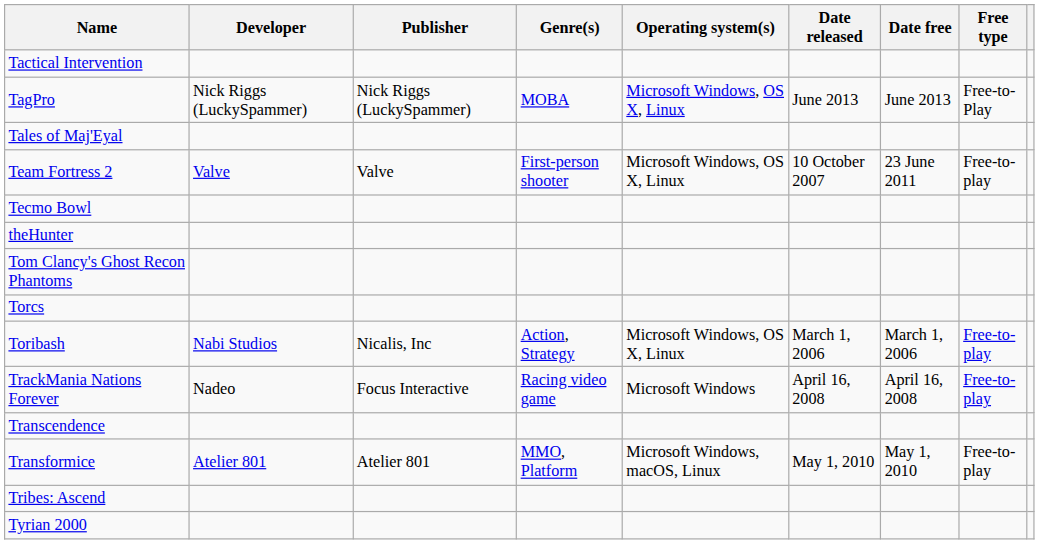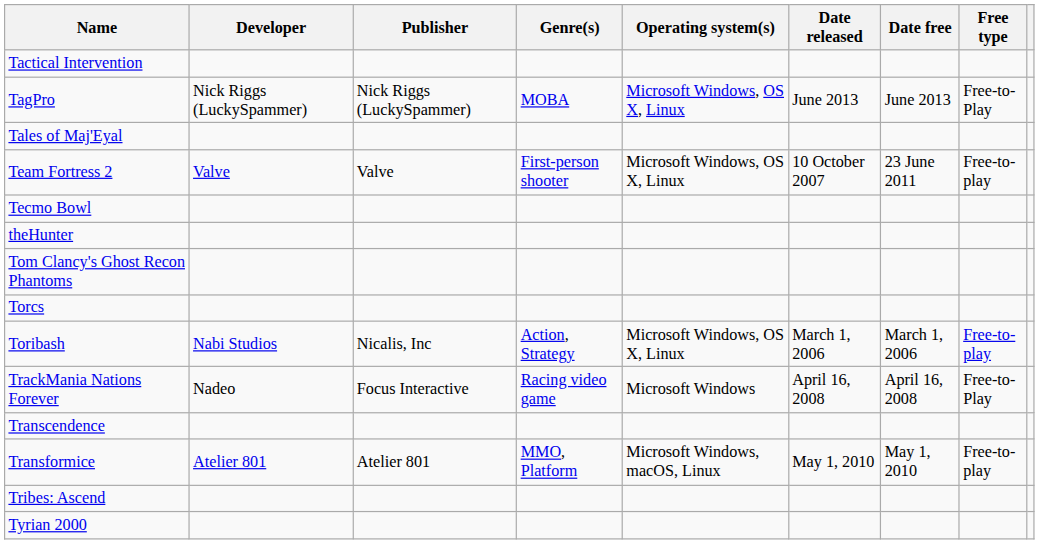TrackMania Nations Forever | Free type: Free-to-play -> Free-to-Play
